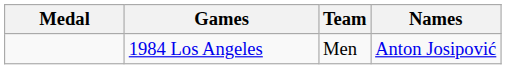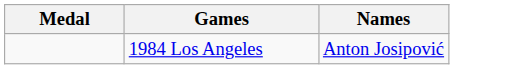- column: Team | Men
